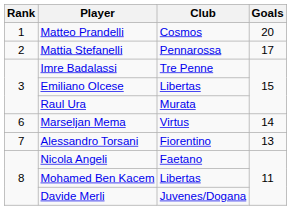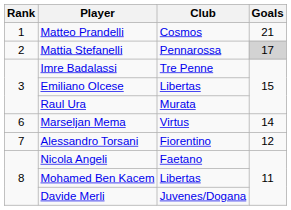Matteo Prandelli | Goals: 20 -> 21
Mattia Stefanelli | Goals: no background -> lightgrey background
Alessandro Torsani | Goals: 13 -> 12
